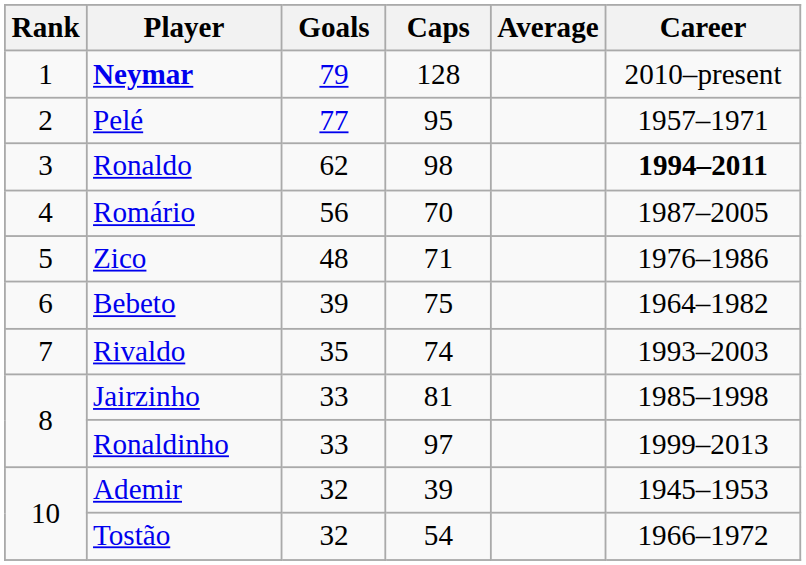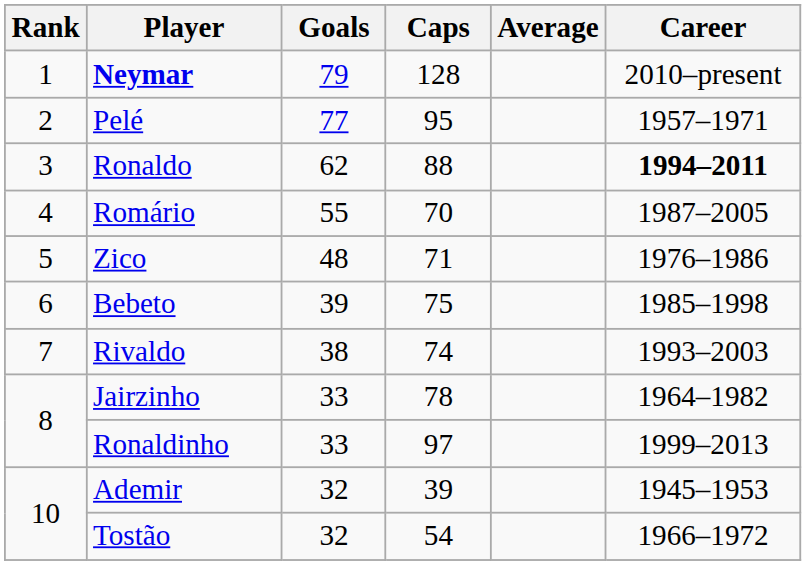Ronaldo | Caps: 98 -> 88
Romário | Goals: 56 -> 55
Bebeto | Career: 1964–1982 -> 1985–1998
Rivaldo | Goals: 35 -> 38
Jairzinho | Caps: 81 -> 78
Jairzinho | Career: 1985–1998 -> 1964–1982
